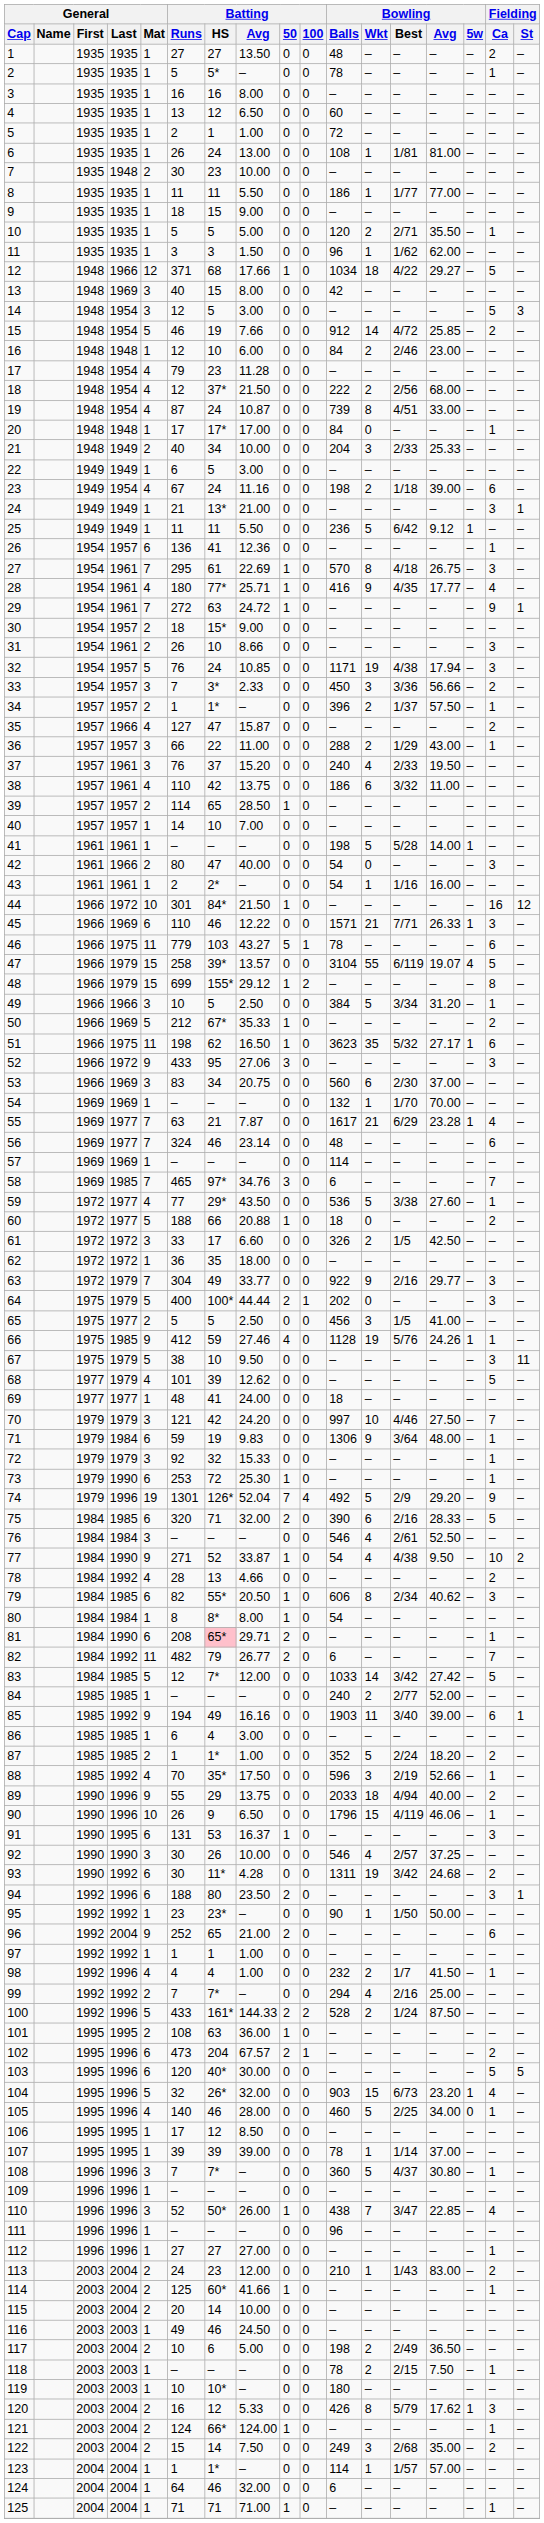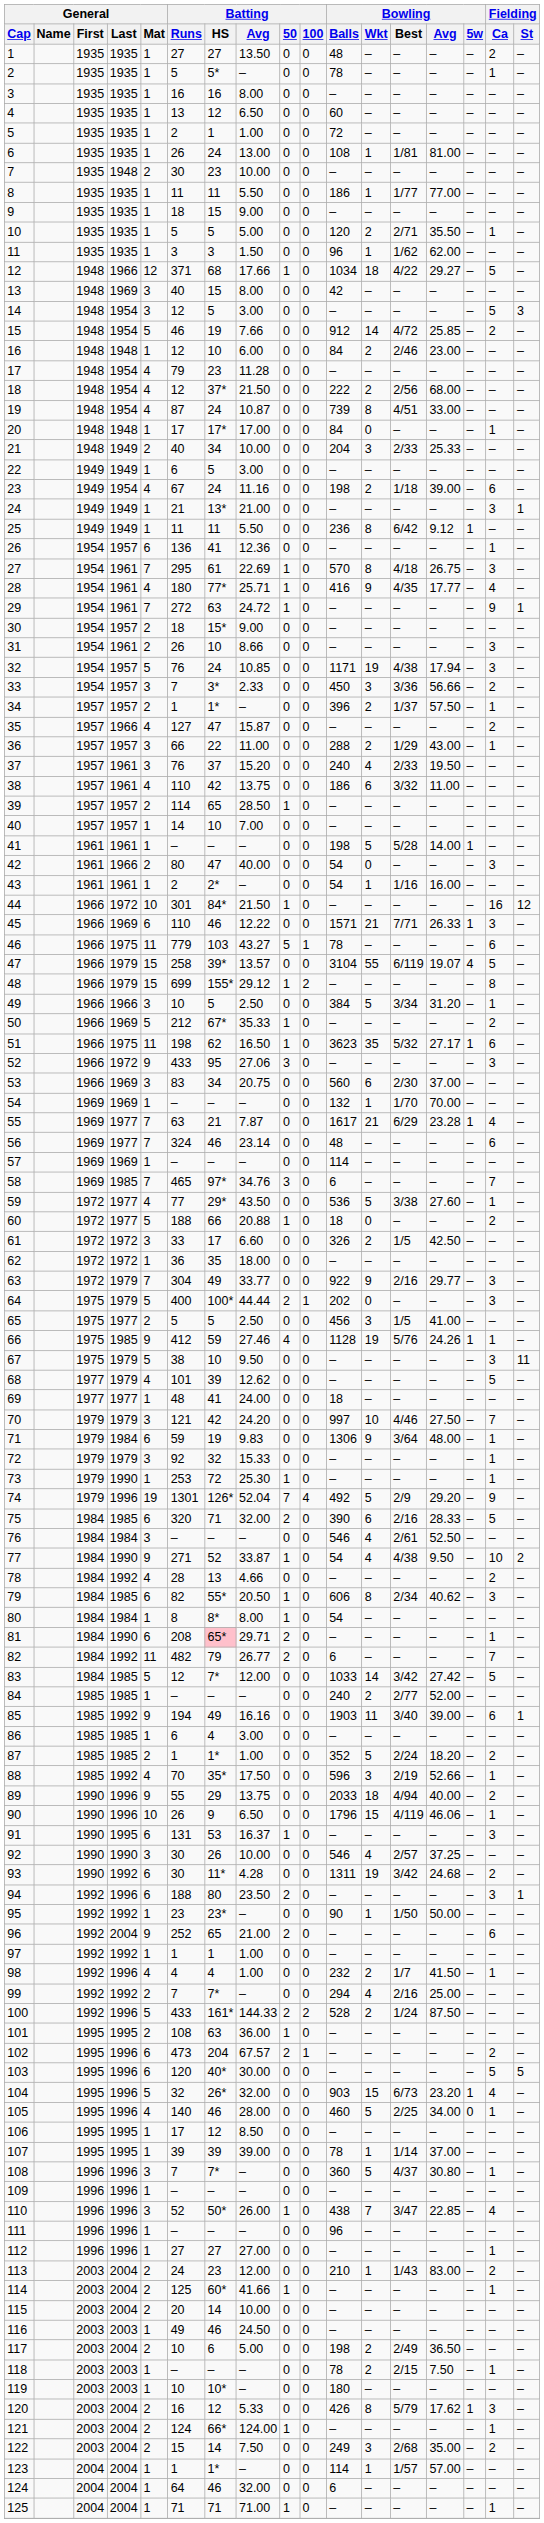25 | Bowling / Wkt: 5 -> 8
73 | General / Mat: 6 -> 1
